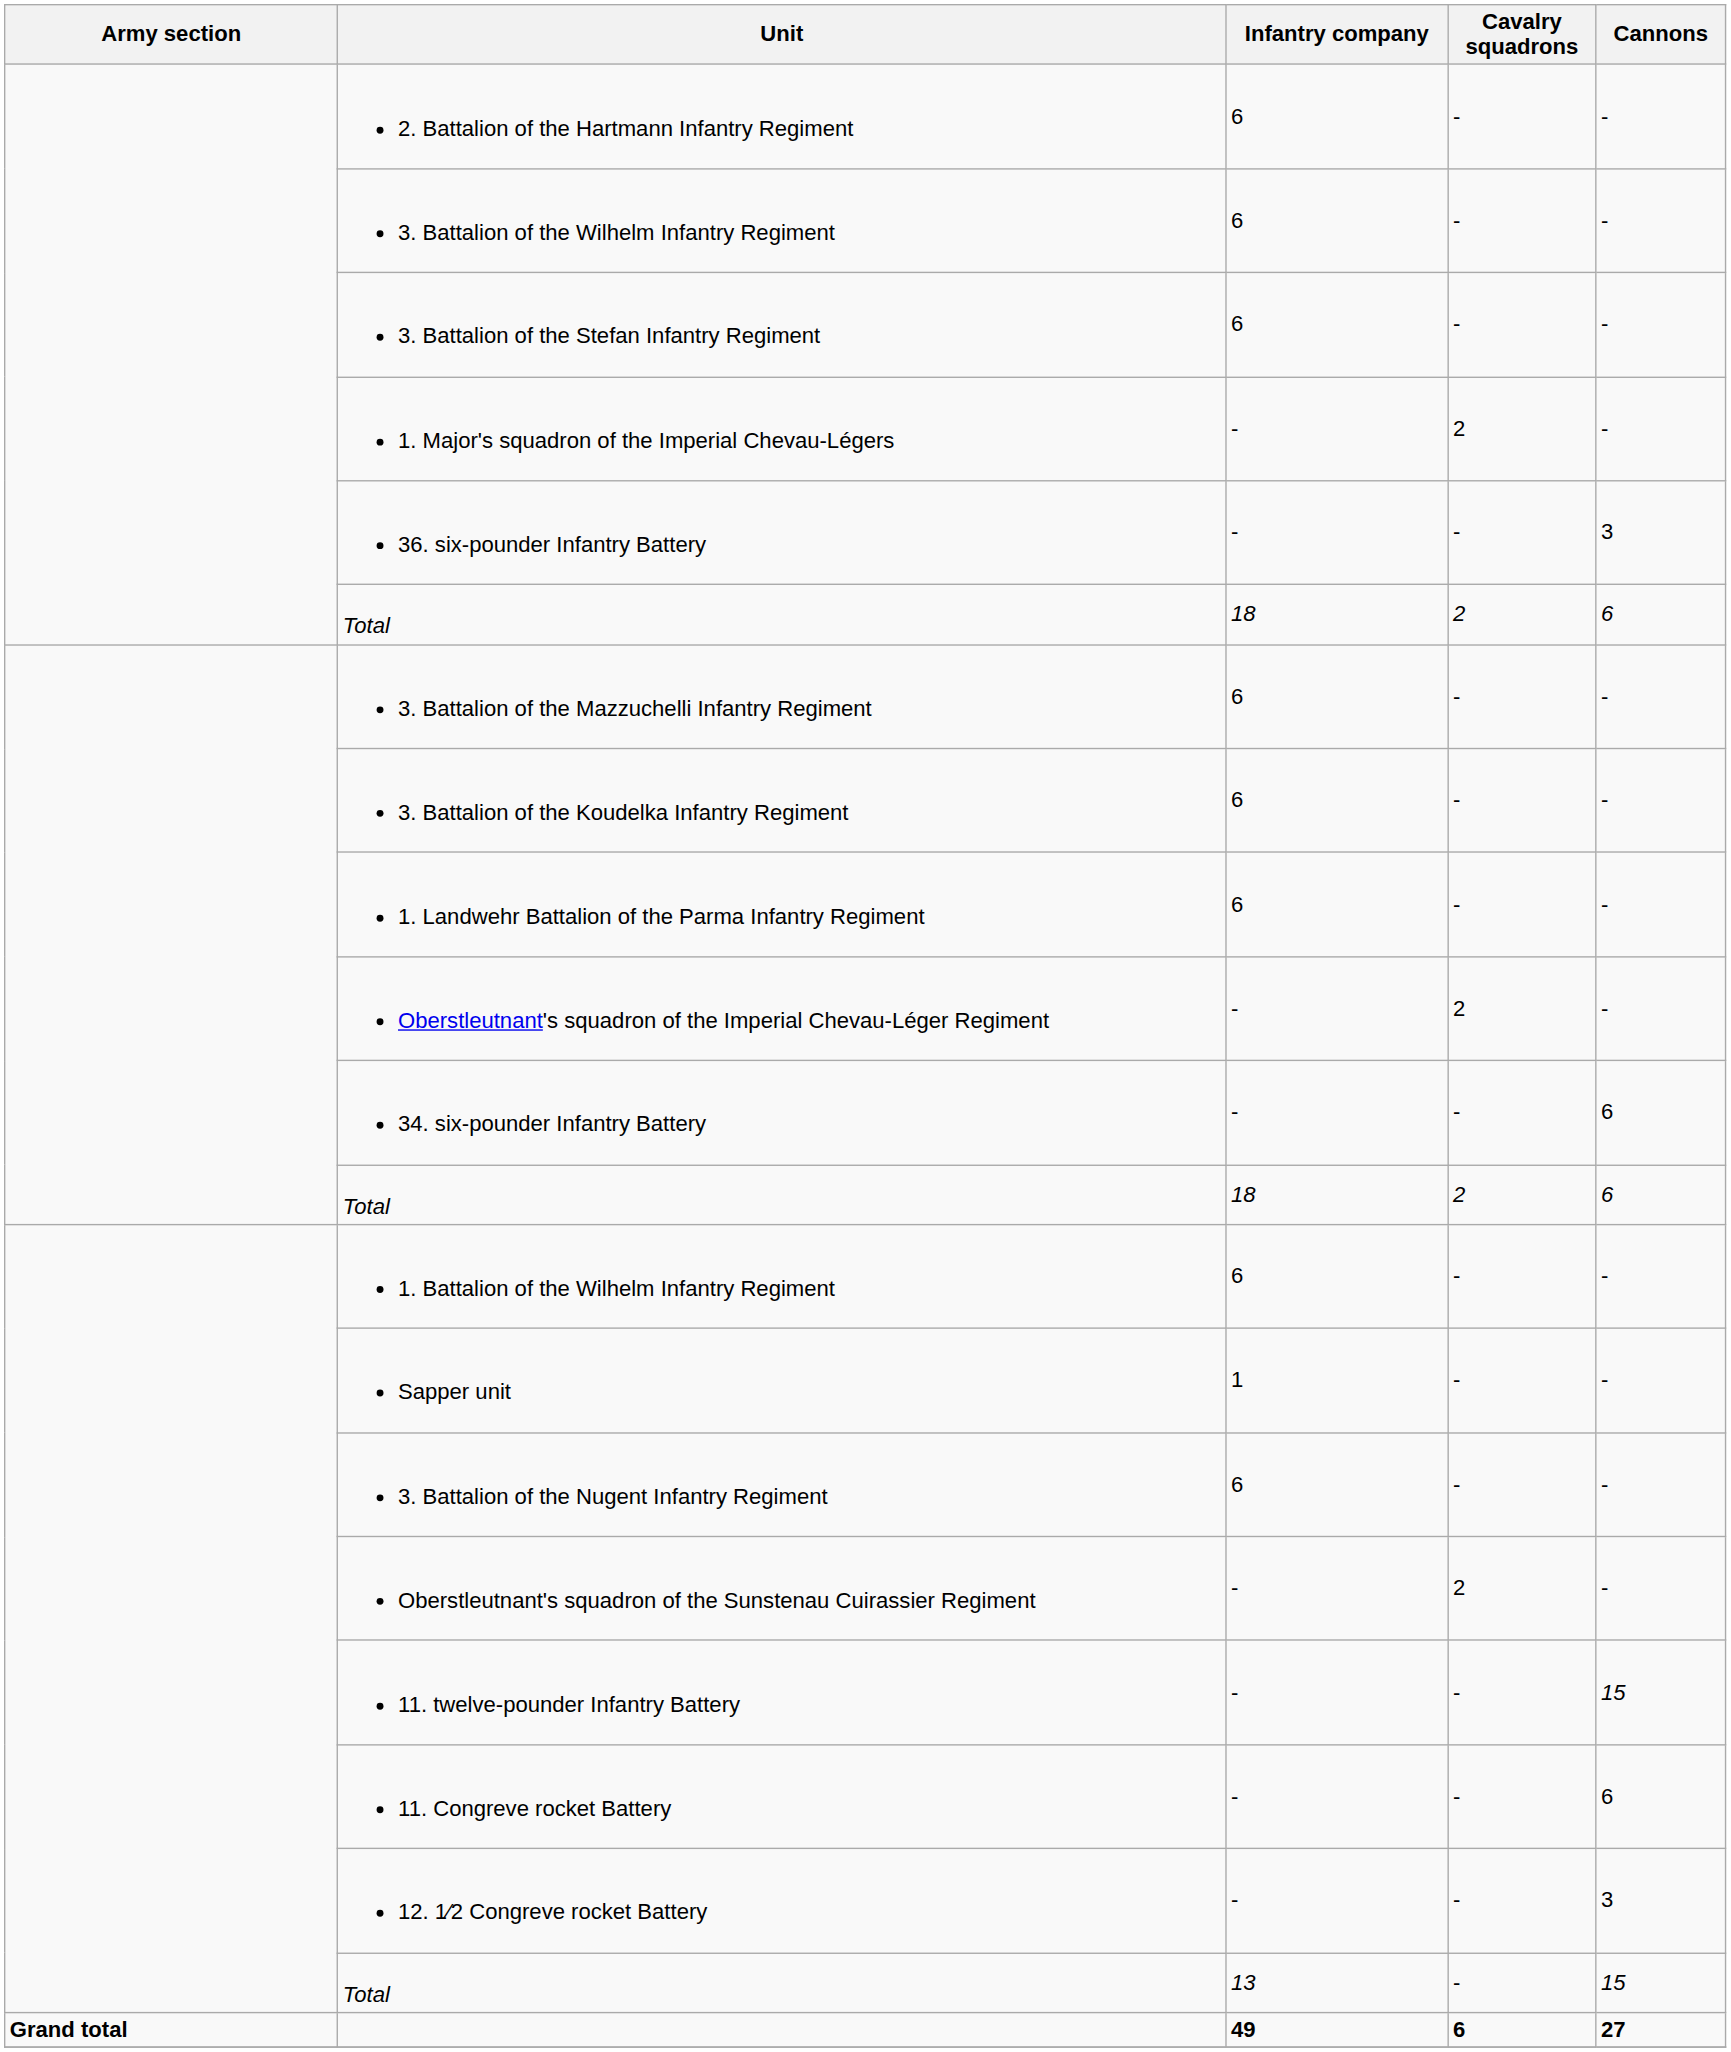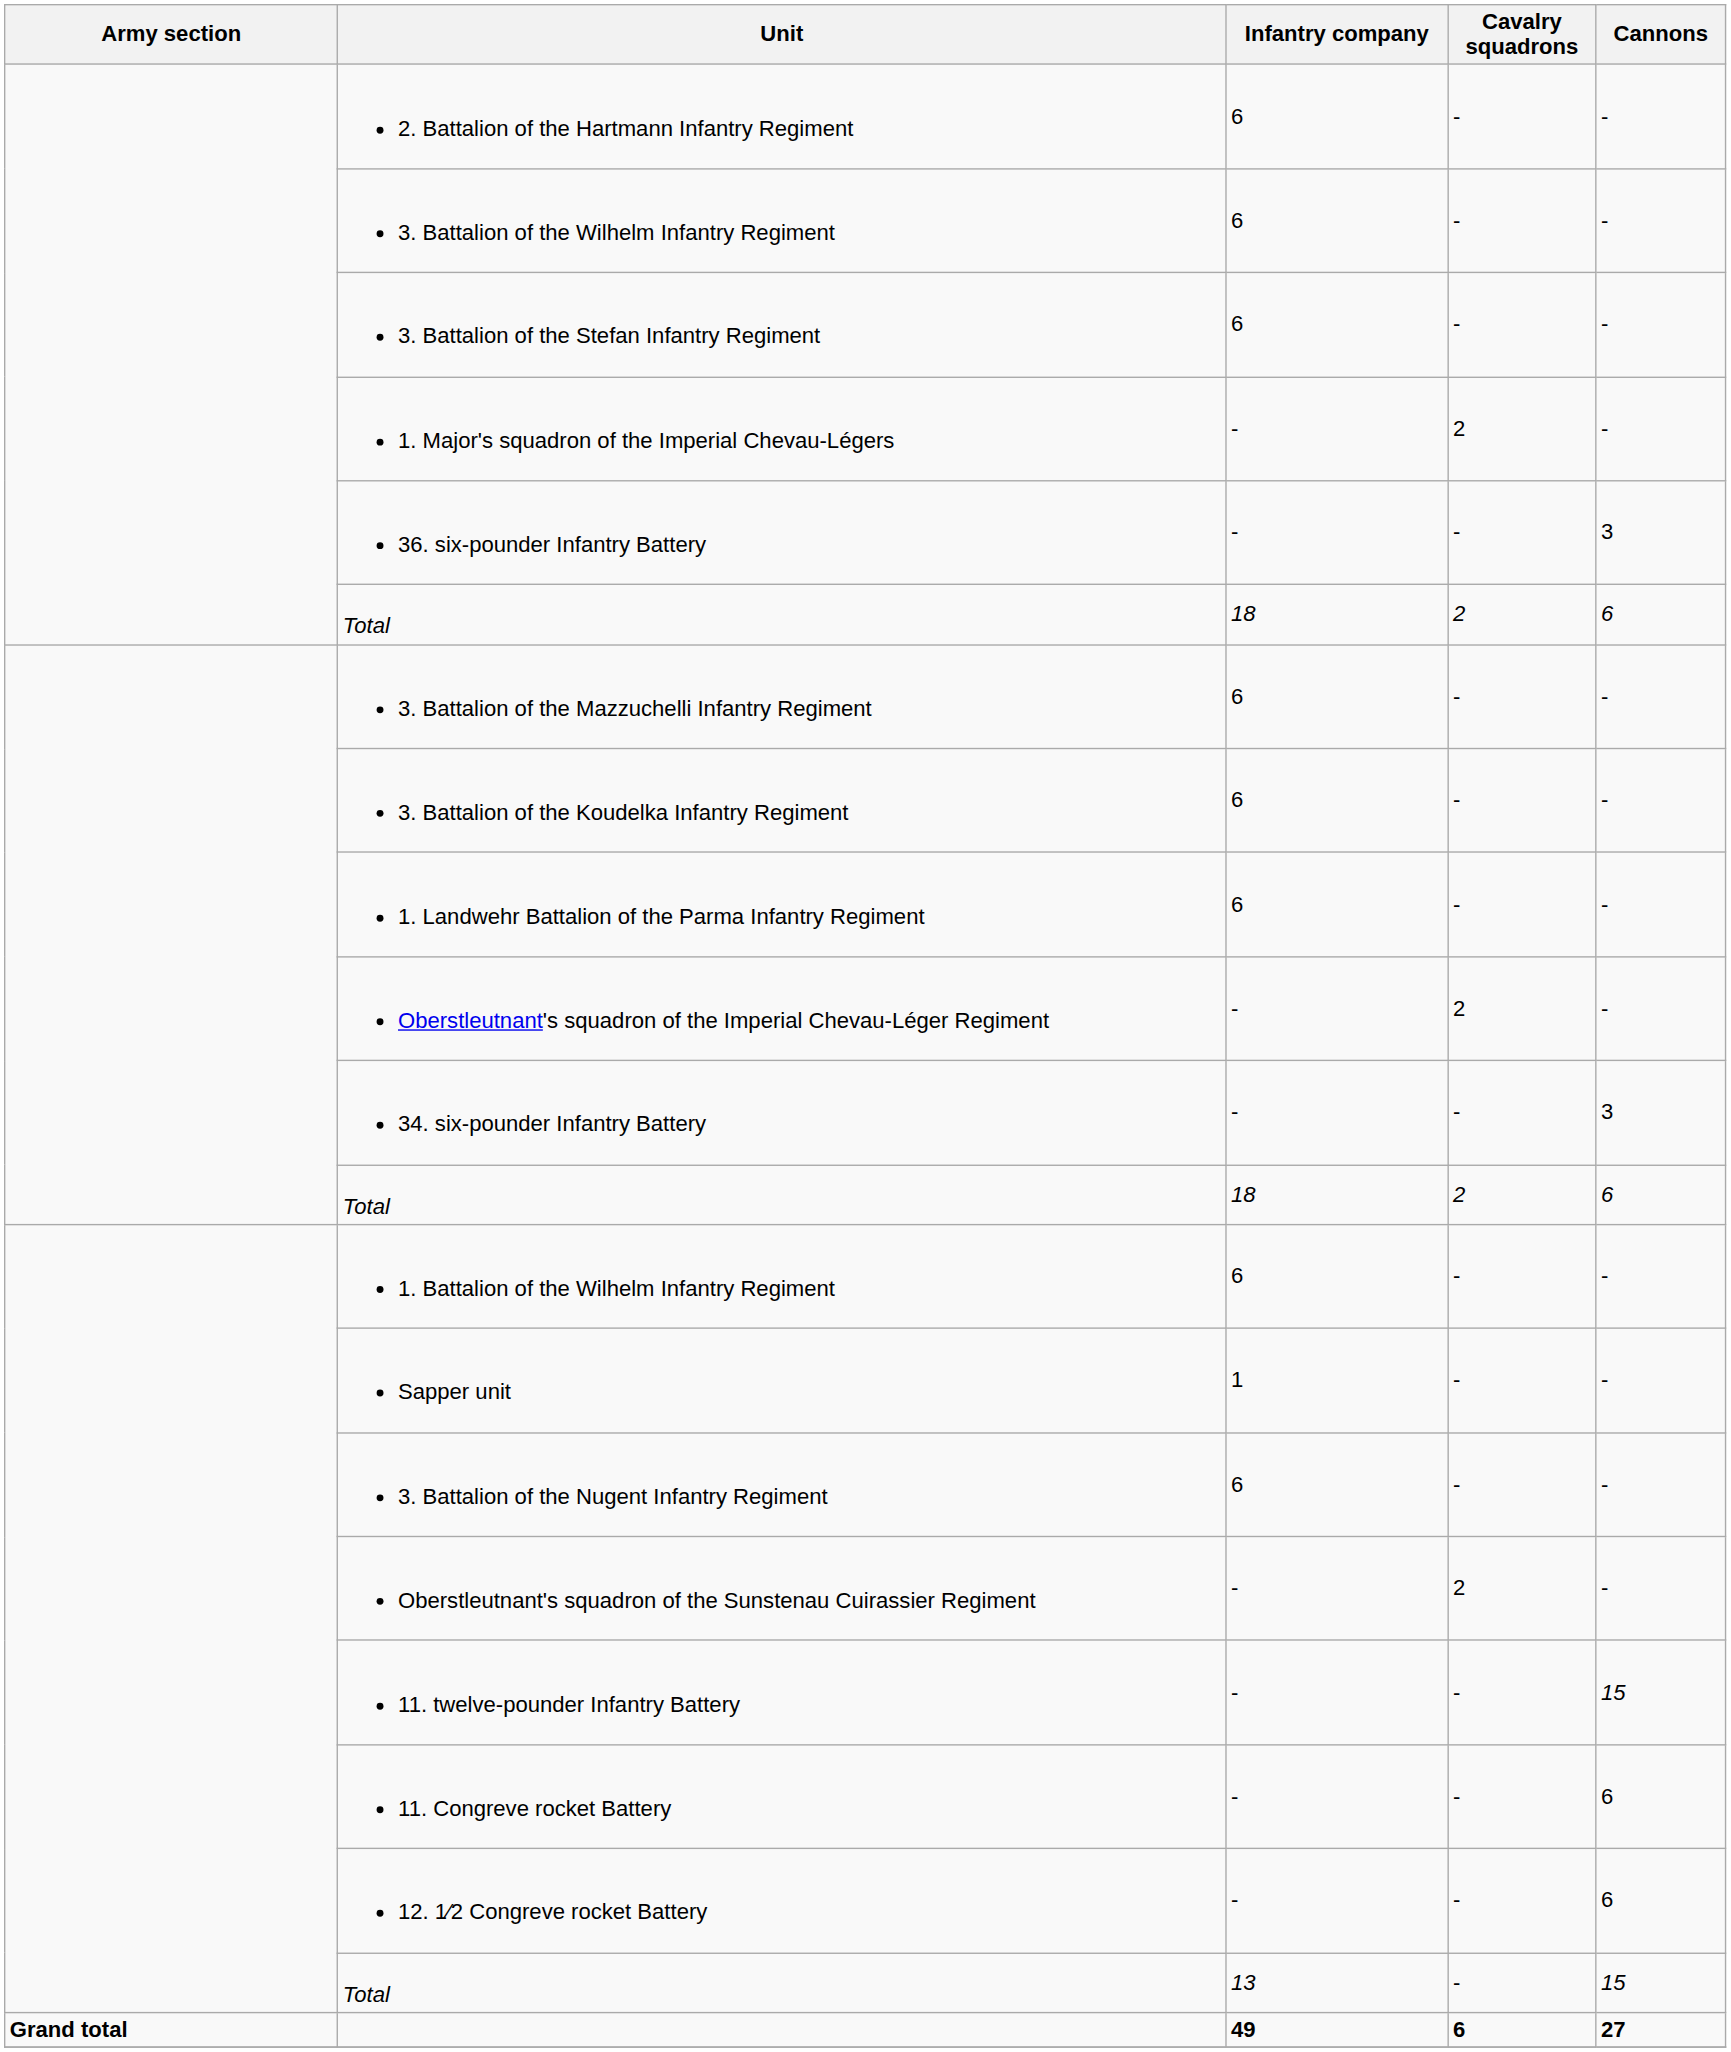34. six-pounder Infantry Battery | Cannons: 6 -> 3
12. 1⁄2 Congreve rocket Battery | Cannons: 3 -> 6
